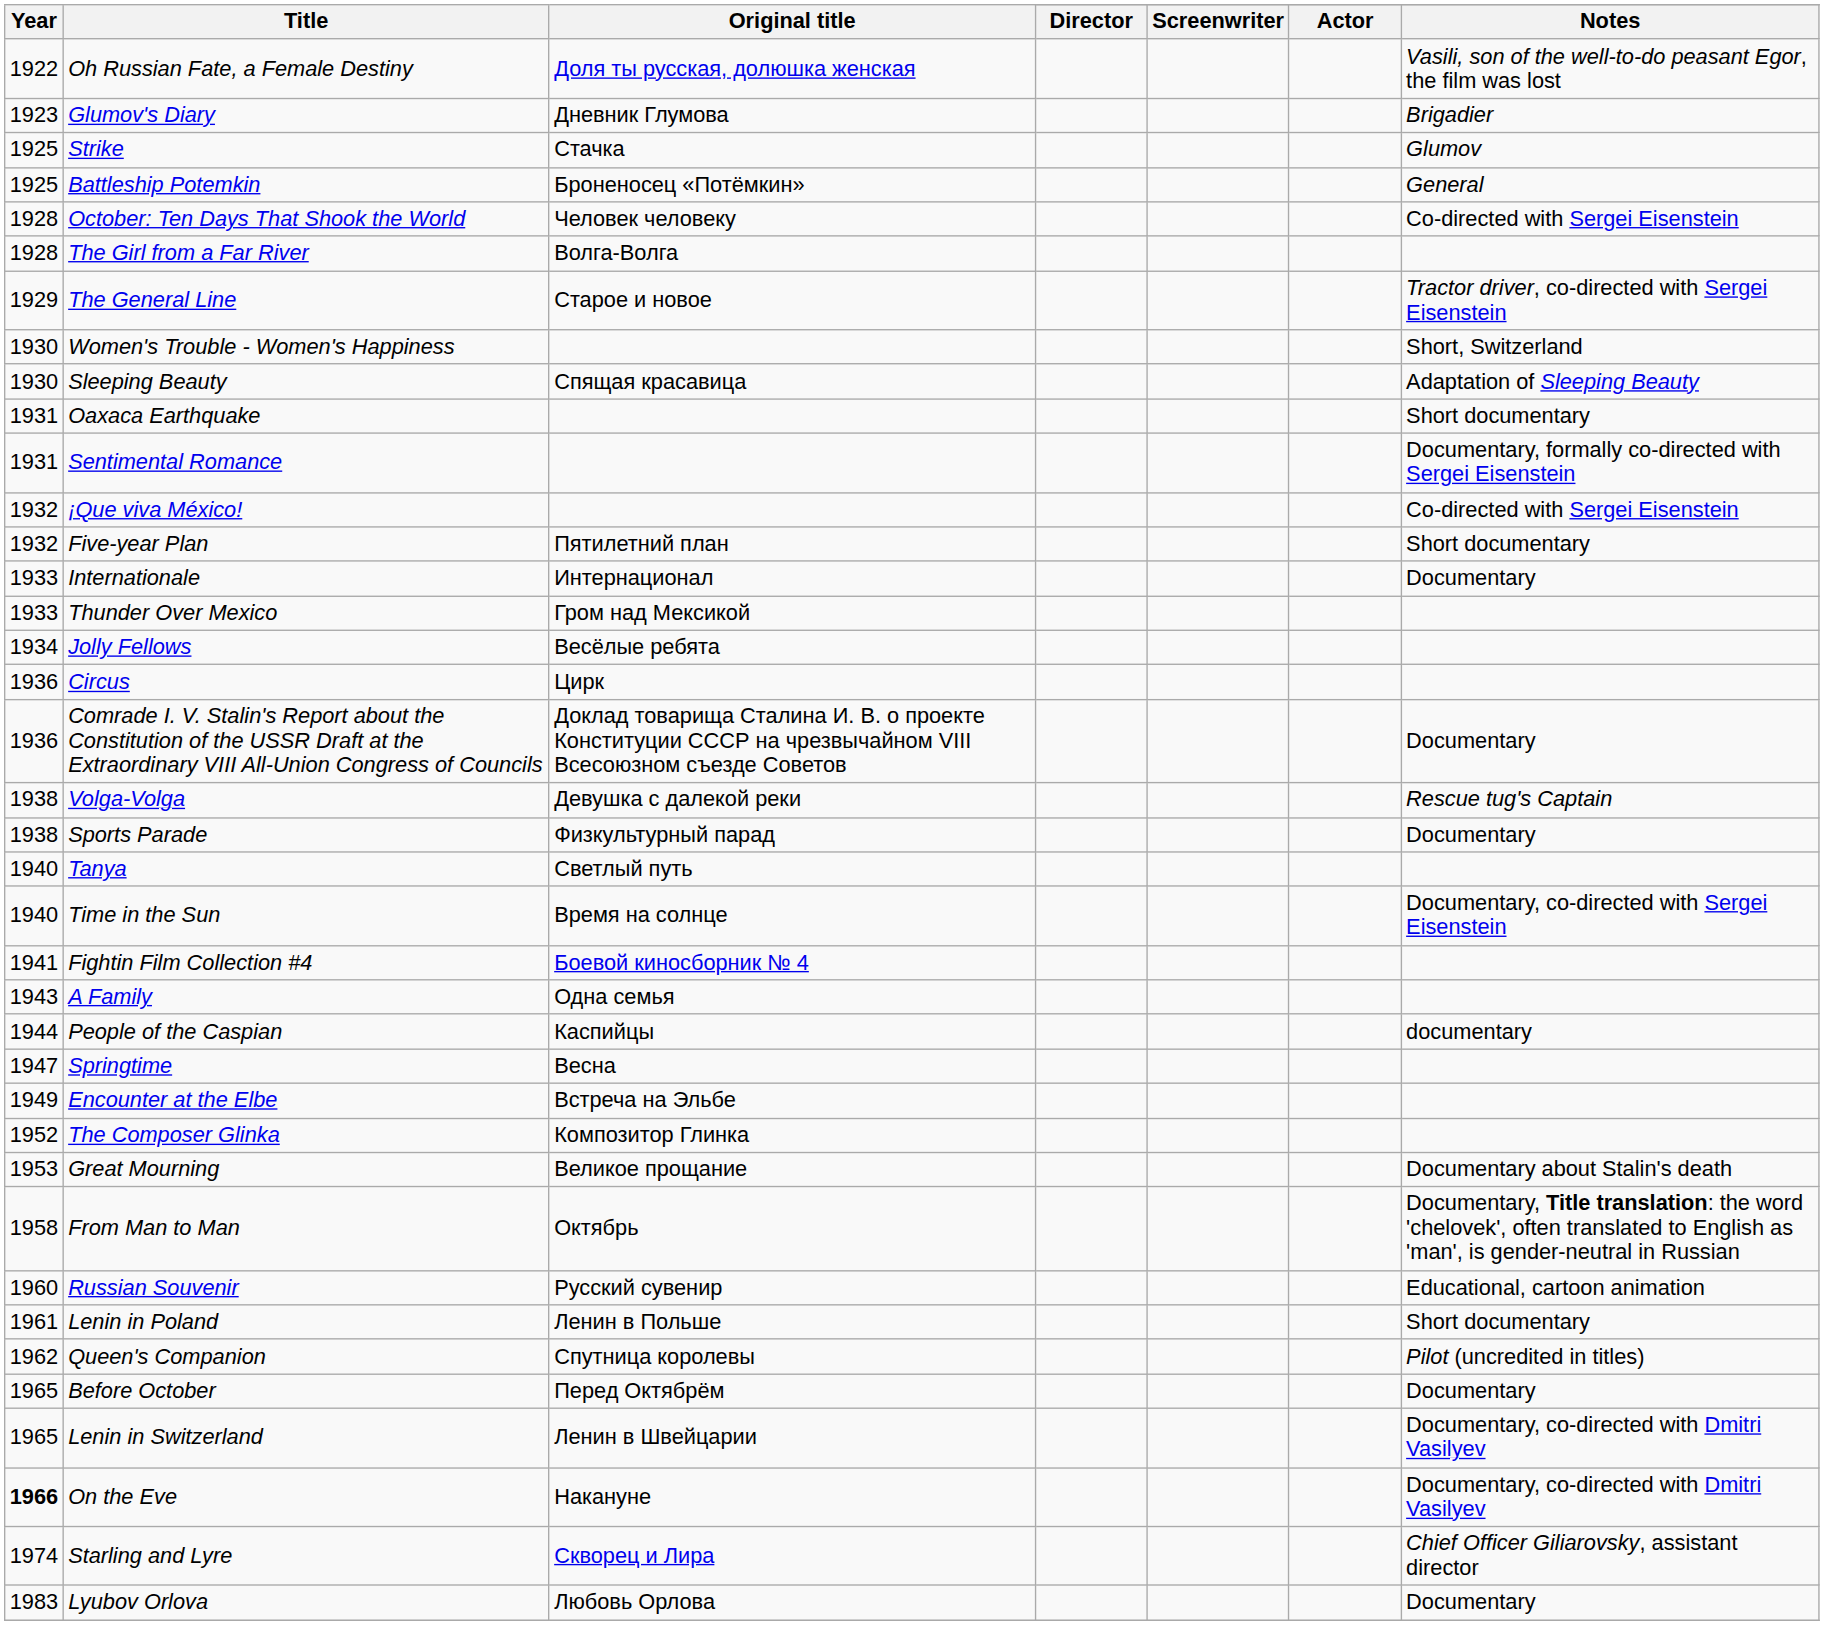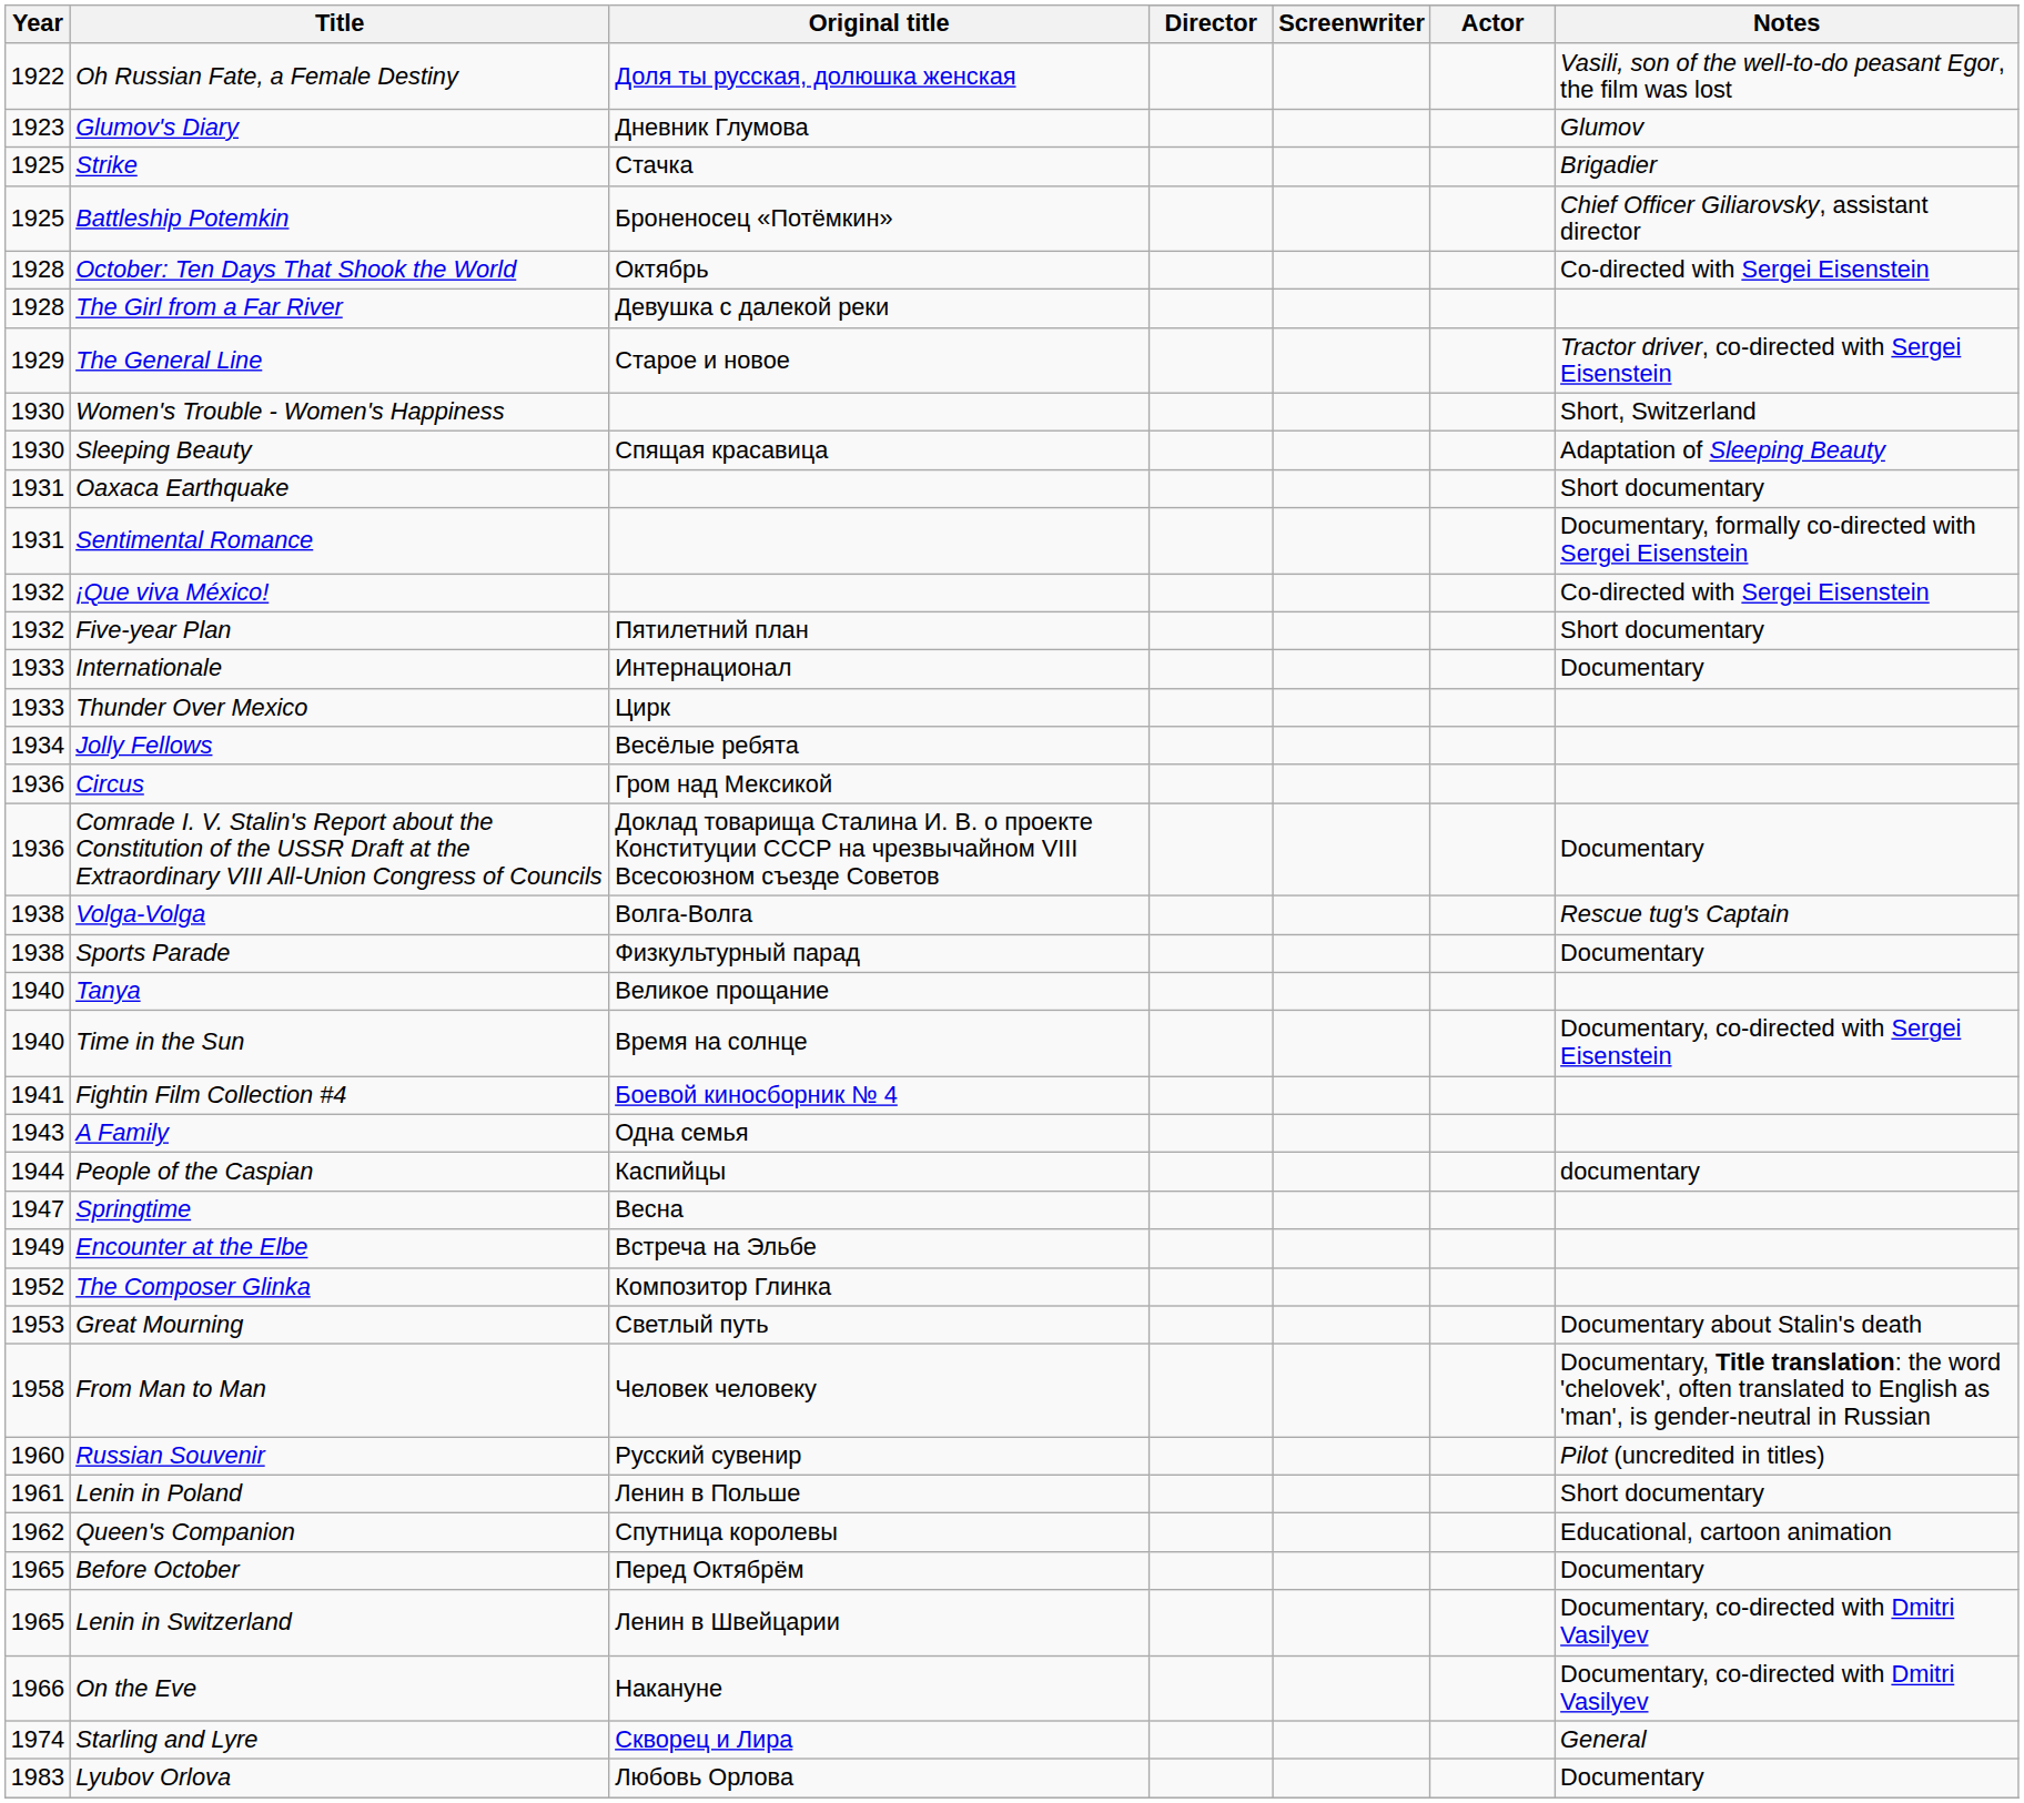Glumov's Diary | Notes: Brigadier -> Glumov
Strike | Notes: Glumov -> Brigadier
Battleship Potemkin | Notes: General -> Chief Officer Giliarovsky, assistant director
October: Ten Days That Shook the World | Original title: Человек человеку -> Октябрь
The Girl from a Far River | Original title: Волга-Волга -> Девушка с далекой реки
Thunder Over Mexico | Original title: Гром над Мексикой -> Цирк
Circus | Original title: Цирк -> Гром над Мексикой
Volga-Volga | Original title: Девушка с далекой реки -> Волга-Волга
Tanya | Original title: Светлый путь -> Великое прощание
Great Mourning | Original title: Великое прощание -> Светлый путь
From Man to Man | Original title: Октябрь -> Человек человеку
Russian Souvenir | Notes: Educational, cartoon animation -> Pilot (uncredited in titles)
Queen's Companion | Notes: Pilot (uncredited in titles) -> Educational, cartoon animation
On the Eve | Year: bold -> normal
Starling and Lyre | Notes: Chief Officer Giliarovsky, assistant director -> General
